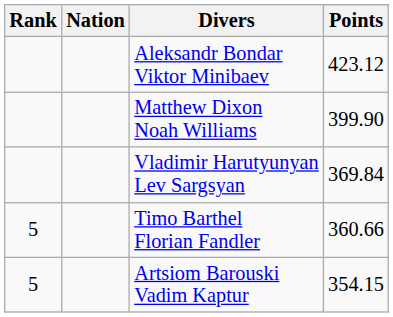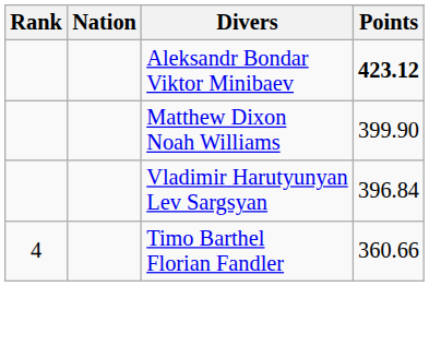Aleksandr Bondar Viktor Minibaev | Points: normal -> bold
Vladimir Harutyunyan Lev Sargsyan | Points: 369.84 -> 396.84
Timo Barthel Florian Fandler | Rank: 5 -> 4
- row: 5 | Artsiom Barouski Vadim Kaptur | 354.15
